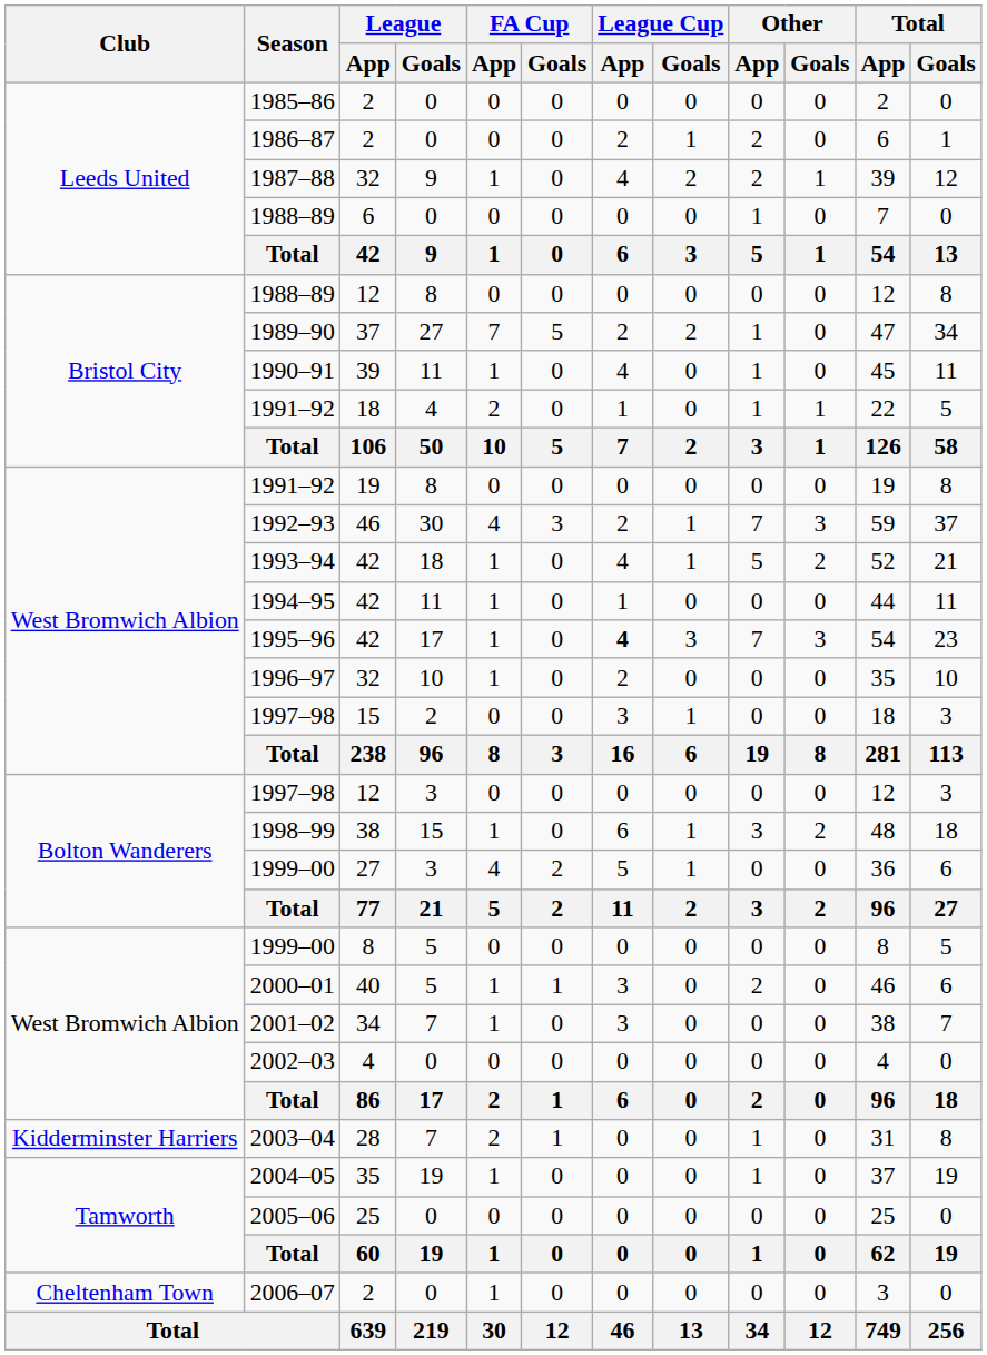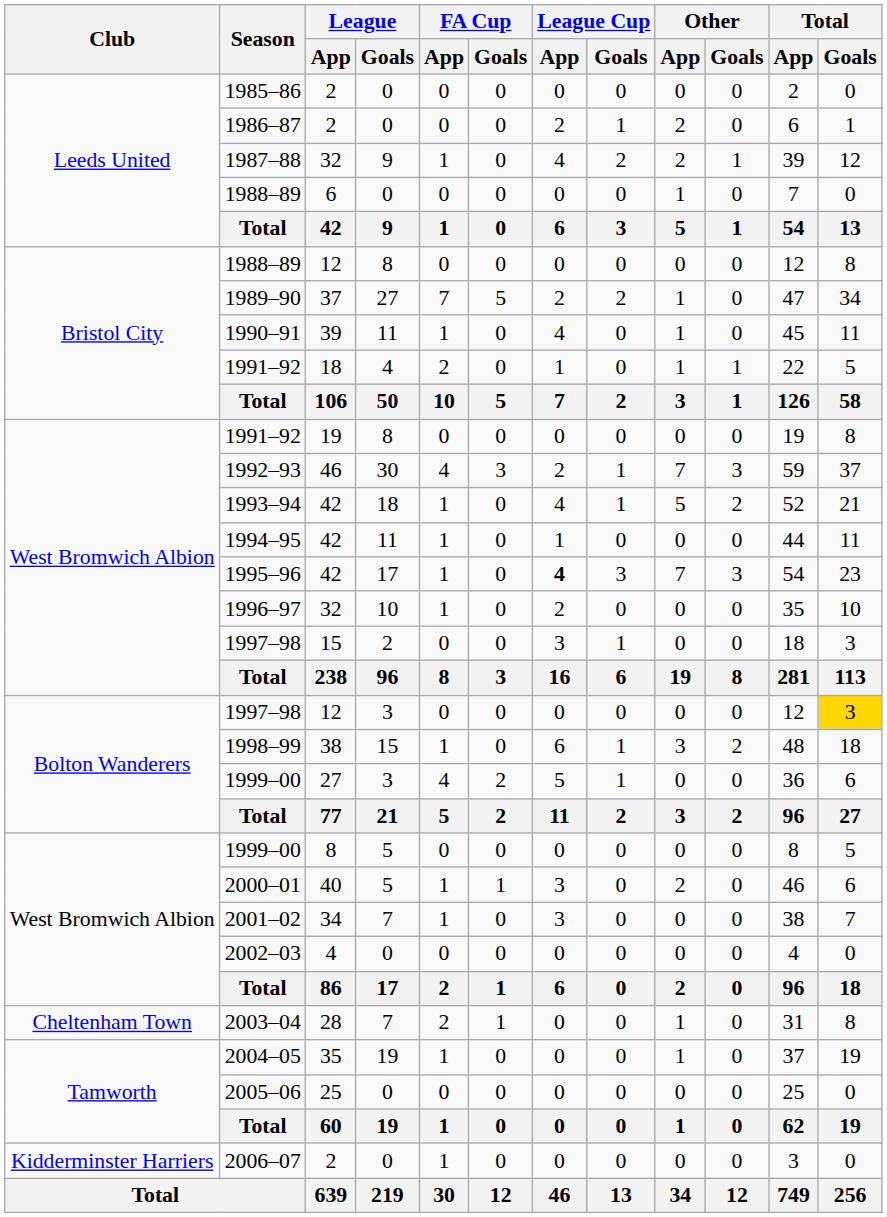1997–98 / 12 | Total / Goals: no background -> gold background
2003–04 | Club: Kidderminster Harriers -> Cheltenham Town
2006–07 | Club: Cheltenham Town -> Kidderminster Harriers
